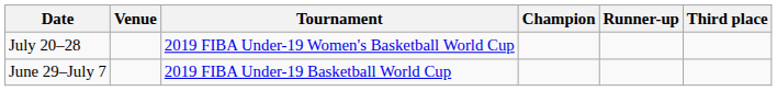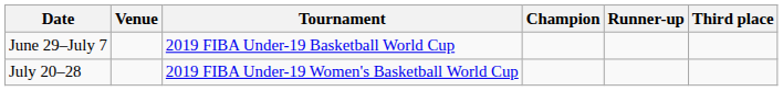rows swapped: June 29–July 7 <-> July 20–28
